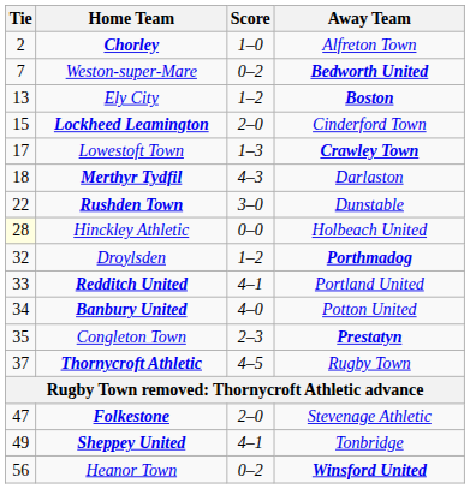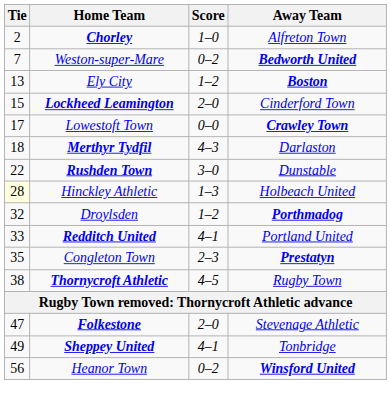Lowestoft Town | Score: 1–3 -> 0–0
Hinckley Athletic | Score: 0–0 -> 1–3
- row: 34 | Banbury United | 4–0 | Potton United
Thornycroft Athletic | Tie: 37 -> 38
